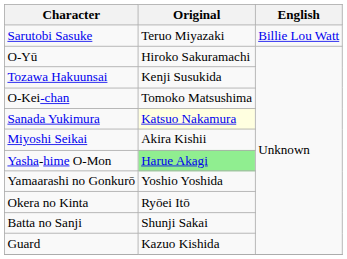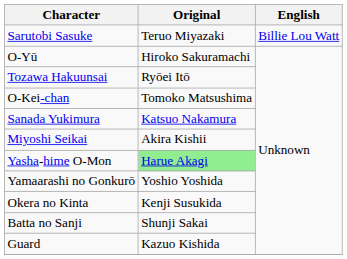Tozawa Hakuunsai | Original: Kenji Susukida -> Ryōei Itō
Sanada Yukimura | Original: lightyellow background -> no background
Okera no Kinta | Original: Ryōei Itō -> Kenji Susukida
